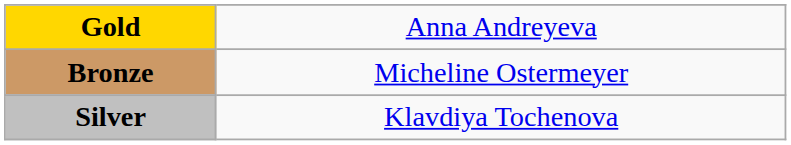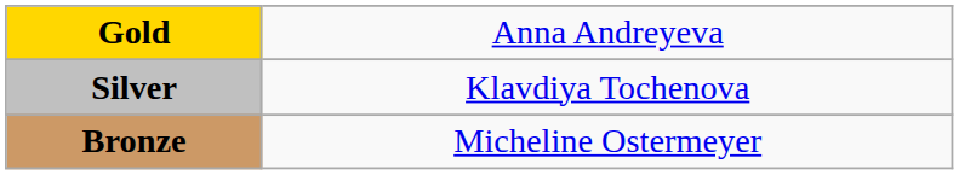rows swapped: Silver <-> Bronze
